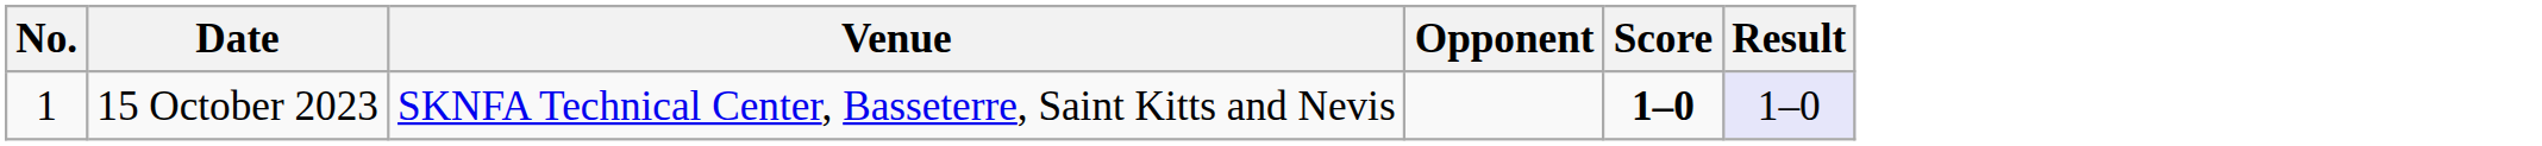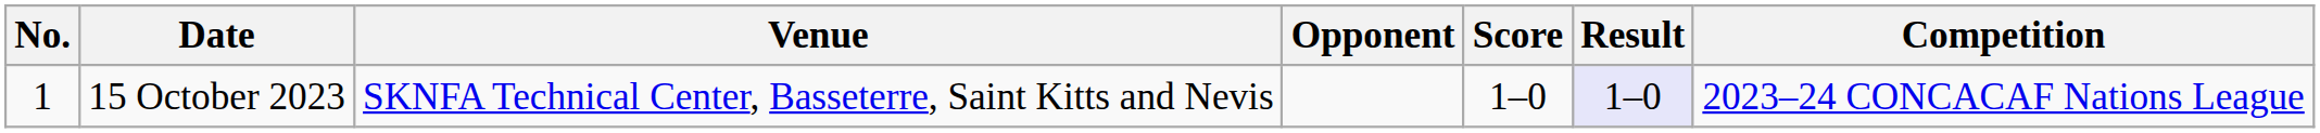+ column: Competition | 2023–24 CONCACAF Nations League
15 October 2023 | Score: bold -> normal
